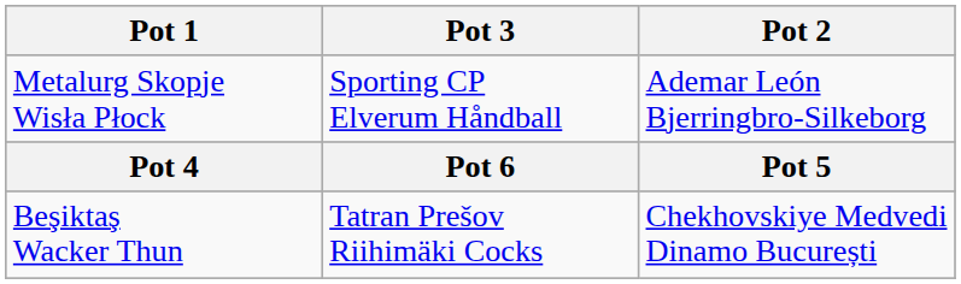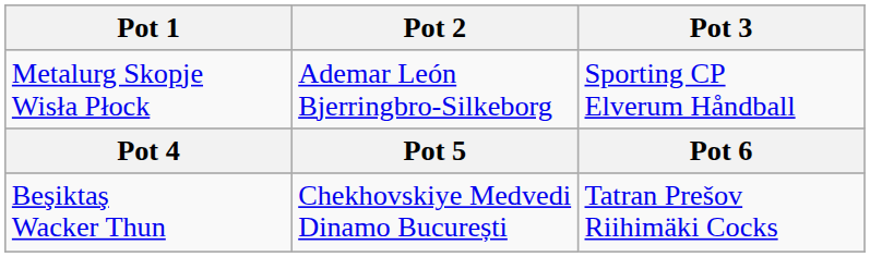columns swapped: Pot 2 <-> Pot 3
